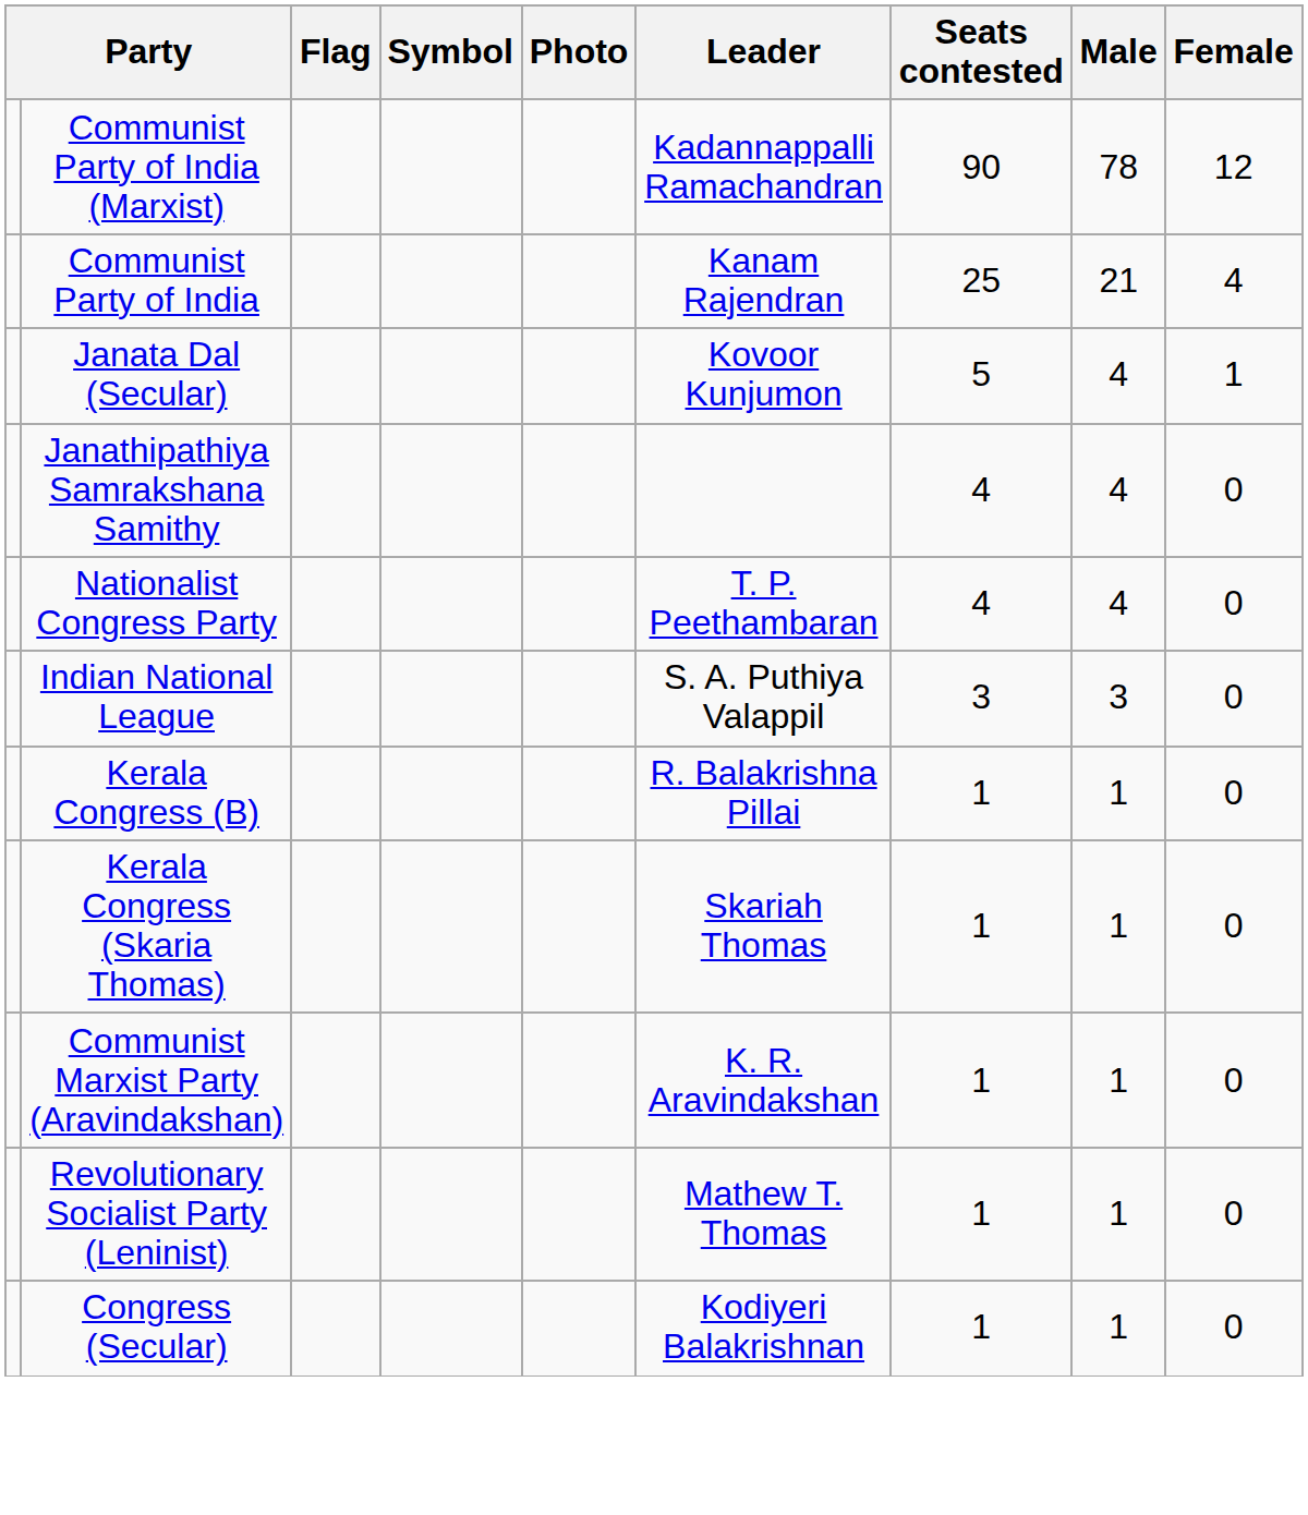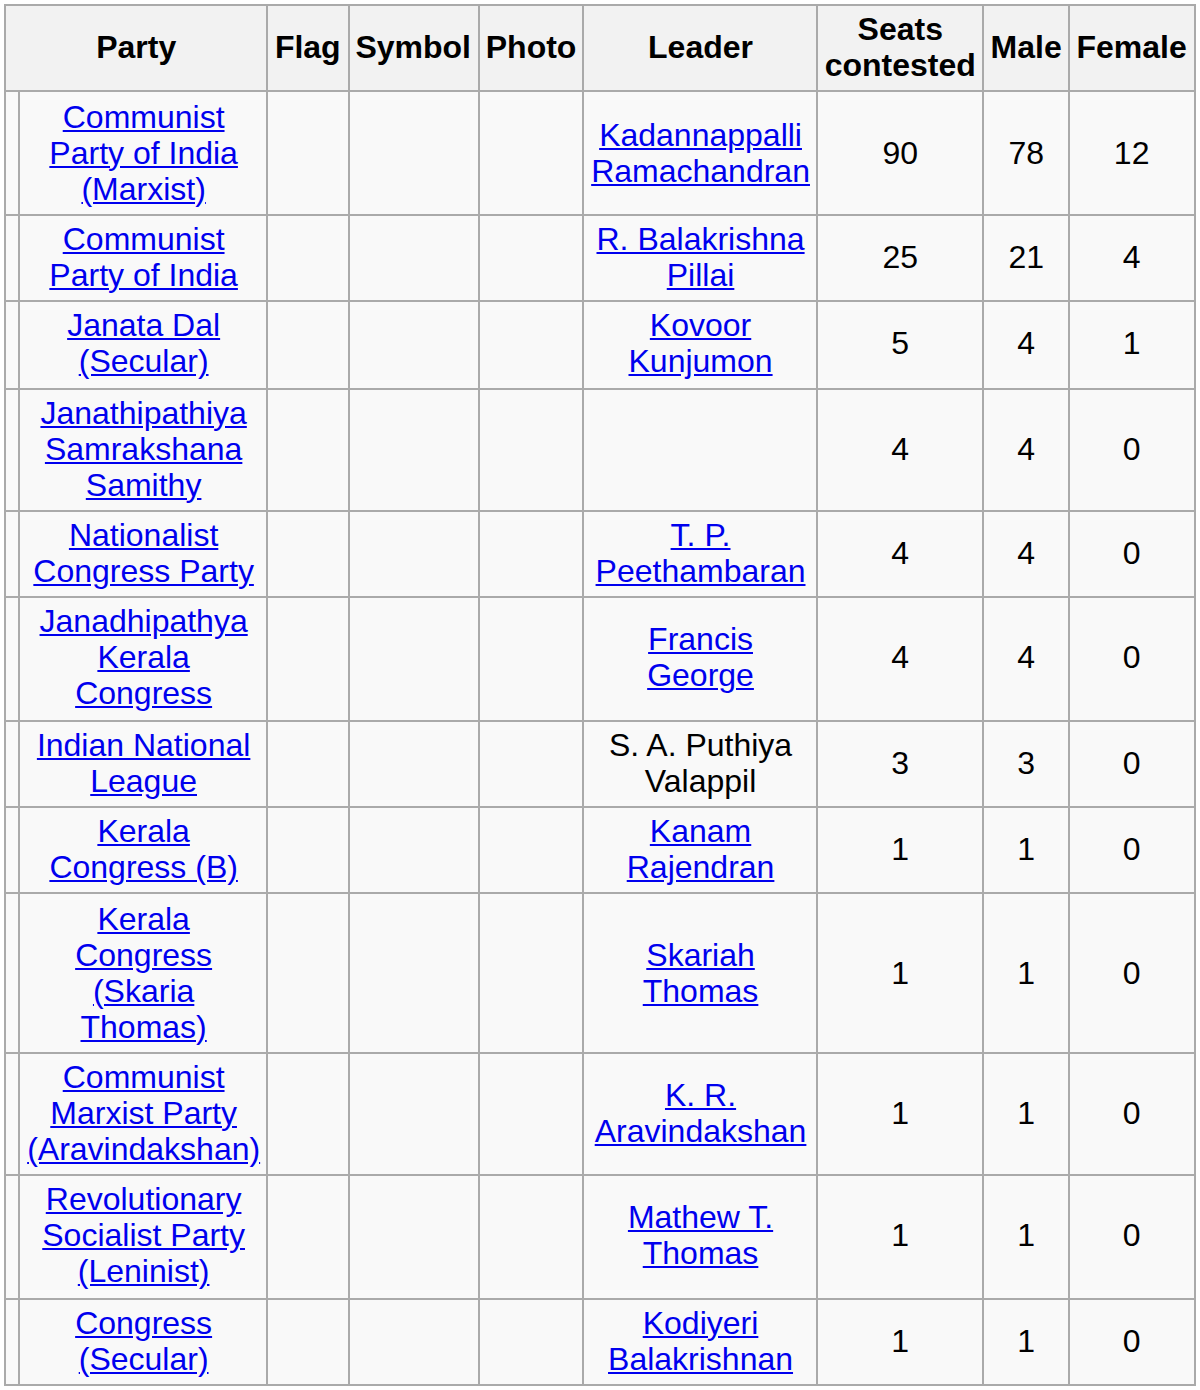Communist Party of India | Leader: Kanam Rajendran -> R. Balakrishna Pillai
+ row: Janadhipathya Kerala Congress | Francis George | 4 | 4 | 0
Kerala Congress (B) | Leader: R. Balakrishna Pillai -> Kanam Rajendran
